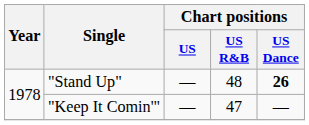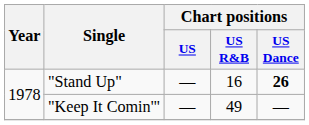"Stand Up" | Chart positions / US R&B: 48 -> 16
"Keep It Comin'" | Chart positions / US R&B: 47 -> 49
